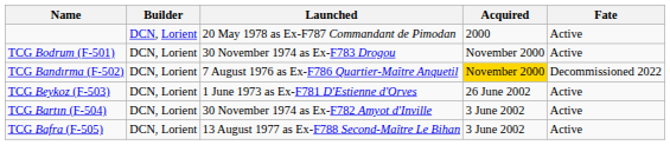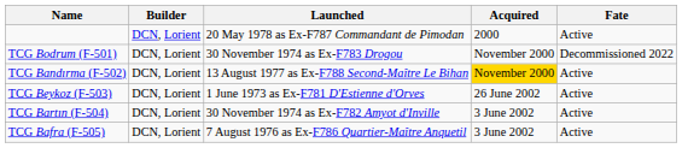TCG Bodrum (F-501) | Fate: Active -> Decommissioned 2022
TCG Bandırma (F-502) | Launched: 7 August 1976 as Ex-F786 Quartier-Maître Anquetil -> 13 August 1977 as Ex-F788 Second-Maître Le Bihan
TCG Bandırma (F-502) | Fate: Decommissioned 2022 -> Active
TCG Bafra (F-505) | Launched: 13 August 1977 as Ex-F788 Second-Maître Le Bihan -> 7 August 1976 as Ex-F786 Quartier-Maître Anquetil
